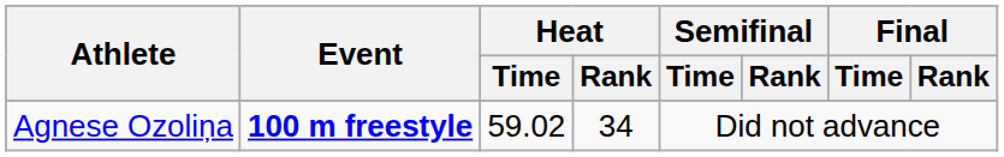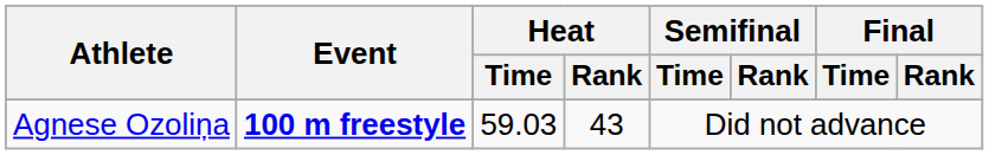Agnese Ozoliņa | Heat / Time: 59.02 -> 59.03
Agnese Ozoliņa | Heat / Rank: 34 -> 43
